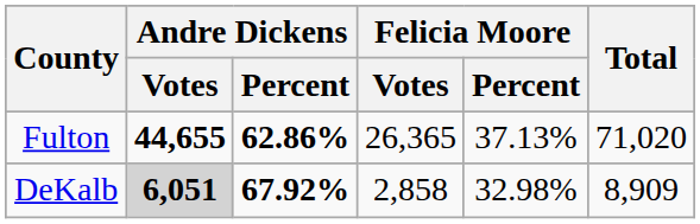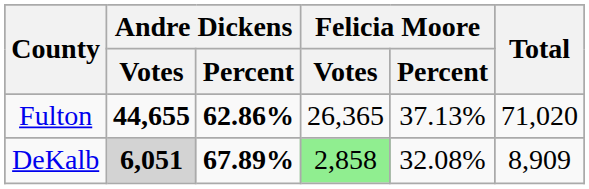DeKalb | Andre Dickens / Percent: 67.92% -> 67.89%
DeKalb | Felicia Moore / Votes: no background -> lightgreen background
DeKalb | Felicia Moore / Percent: 32.98% -> 32.08%
